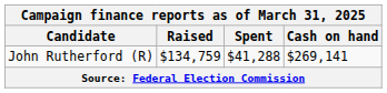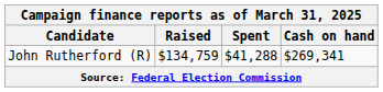John Rutherford (R) | Cash on hand: $269,141 -> $269,341
